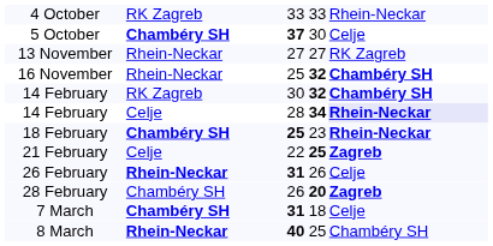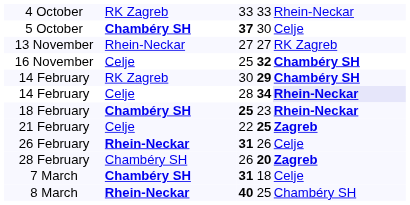16 November | column 2: Rhein-Neckar -> Celje
14 February / 30 | column 4: 32 -> 29
